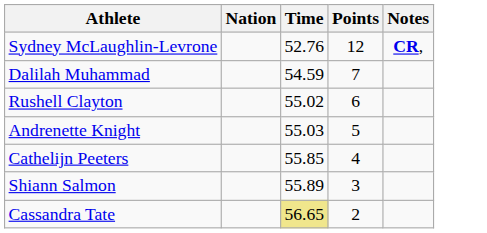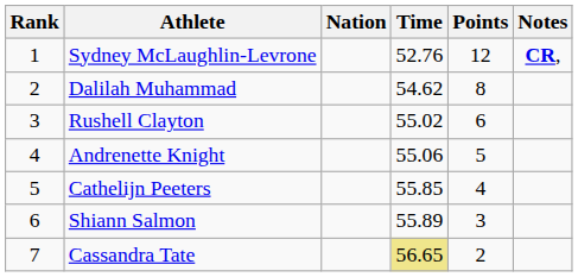+ column: Rank | 1 | 2 | 3 | 4 | 5 | 6 | 7
Dalilah Muhammad | Time: 54.59 -> 54.62
Dalilah Muhammad | Points: 7 -> 8
Andrenette Knight | Time: 55.03 -> 55.06
